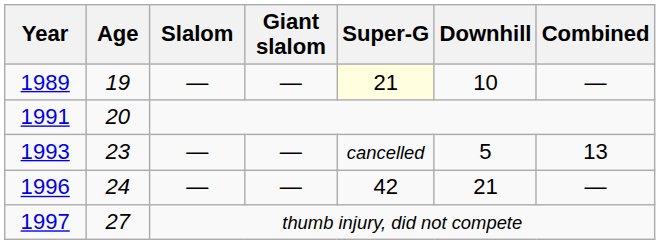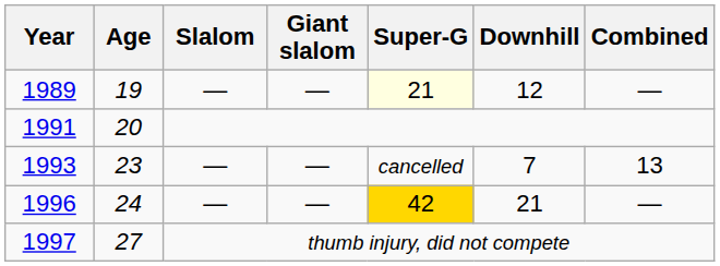1989 | Downhill: 10 -> 12
1993 | Downhill: 5 -> 7
1996 | Super-G: no background -> gold background
